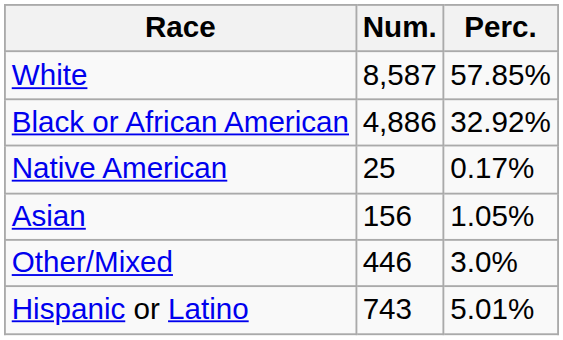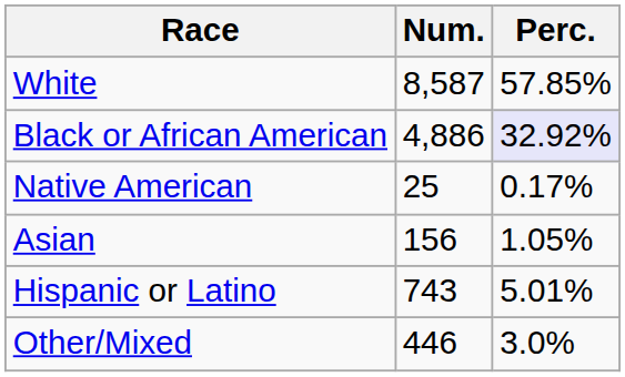Black or African American | Perc.: no background -> lavender background
rows swapped: Other/Mixed <-> Hispanic or Latino
